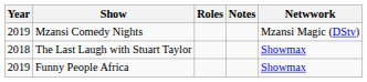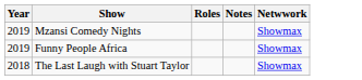Mzansi Comedy Nights | Netwwork: Mzansi Magic (DStv) -> Showmax
rows swapped: The Last Laugh with Stuart Taylor <-> Funny People Africa
